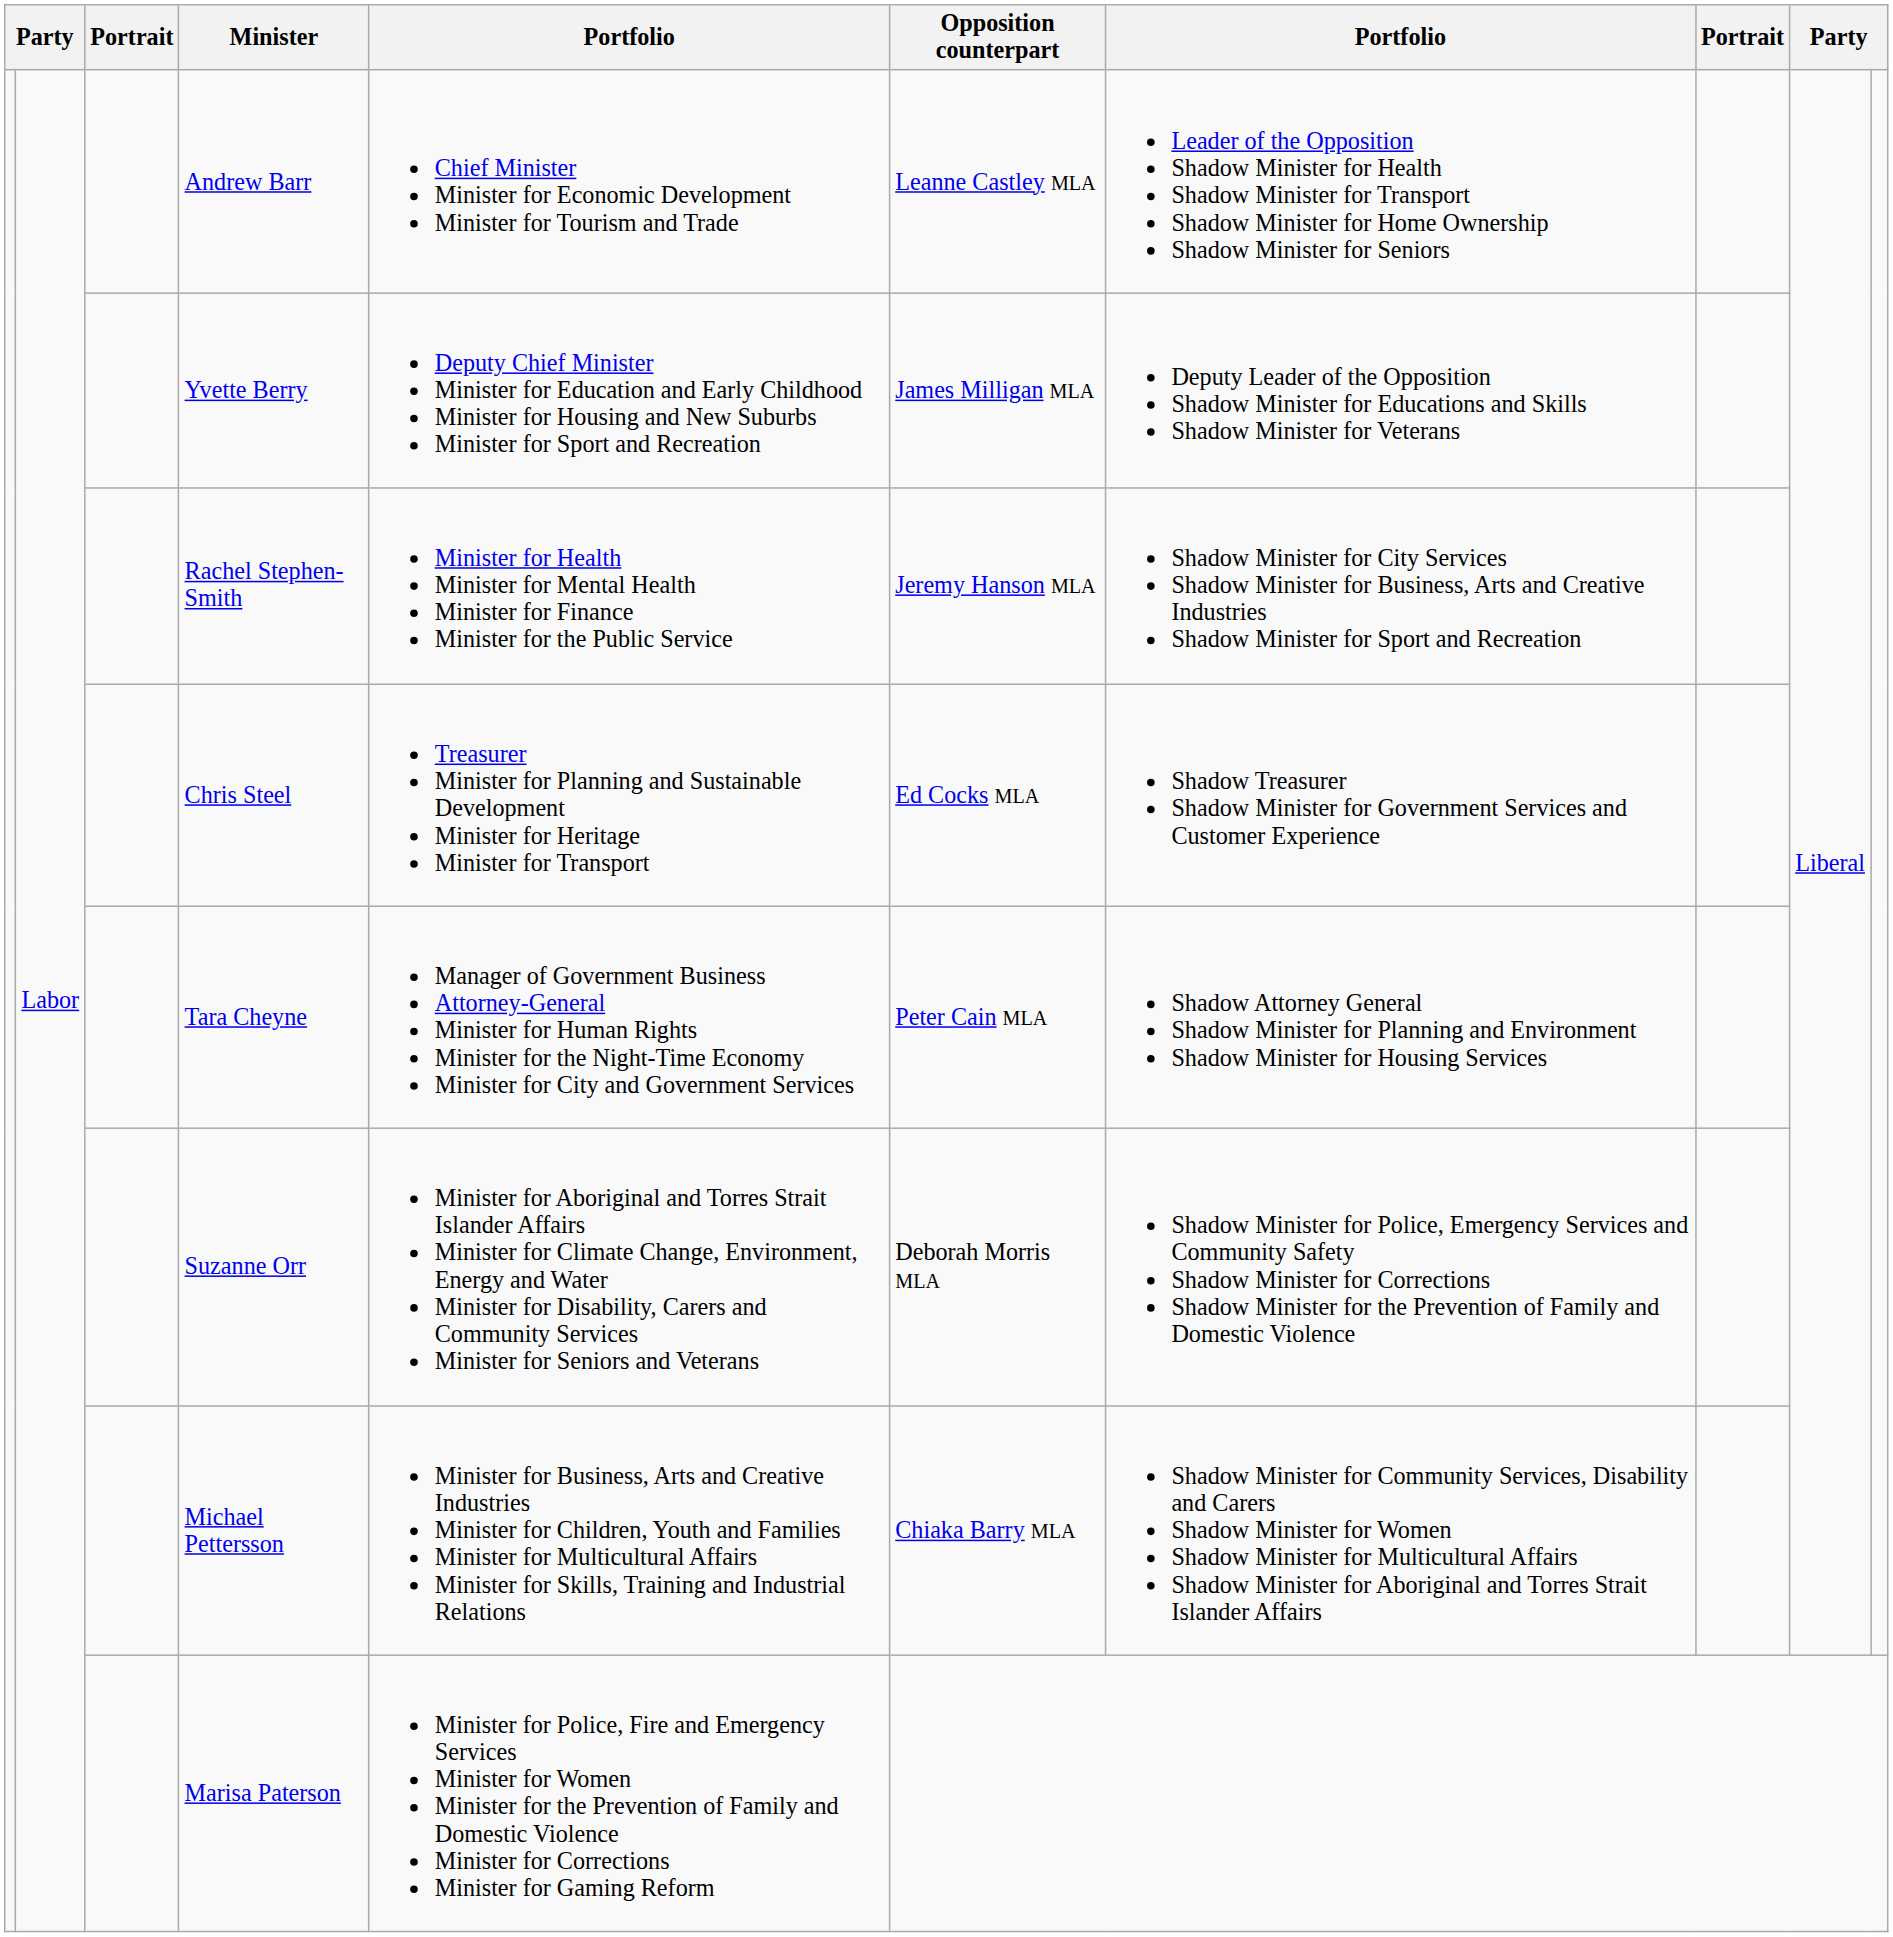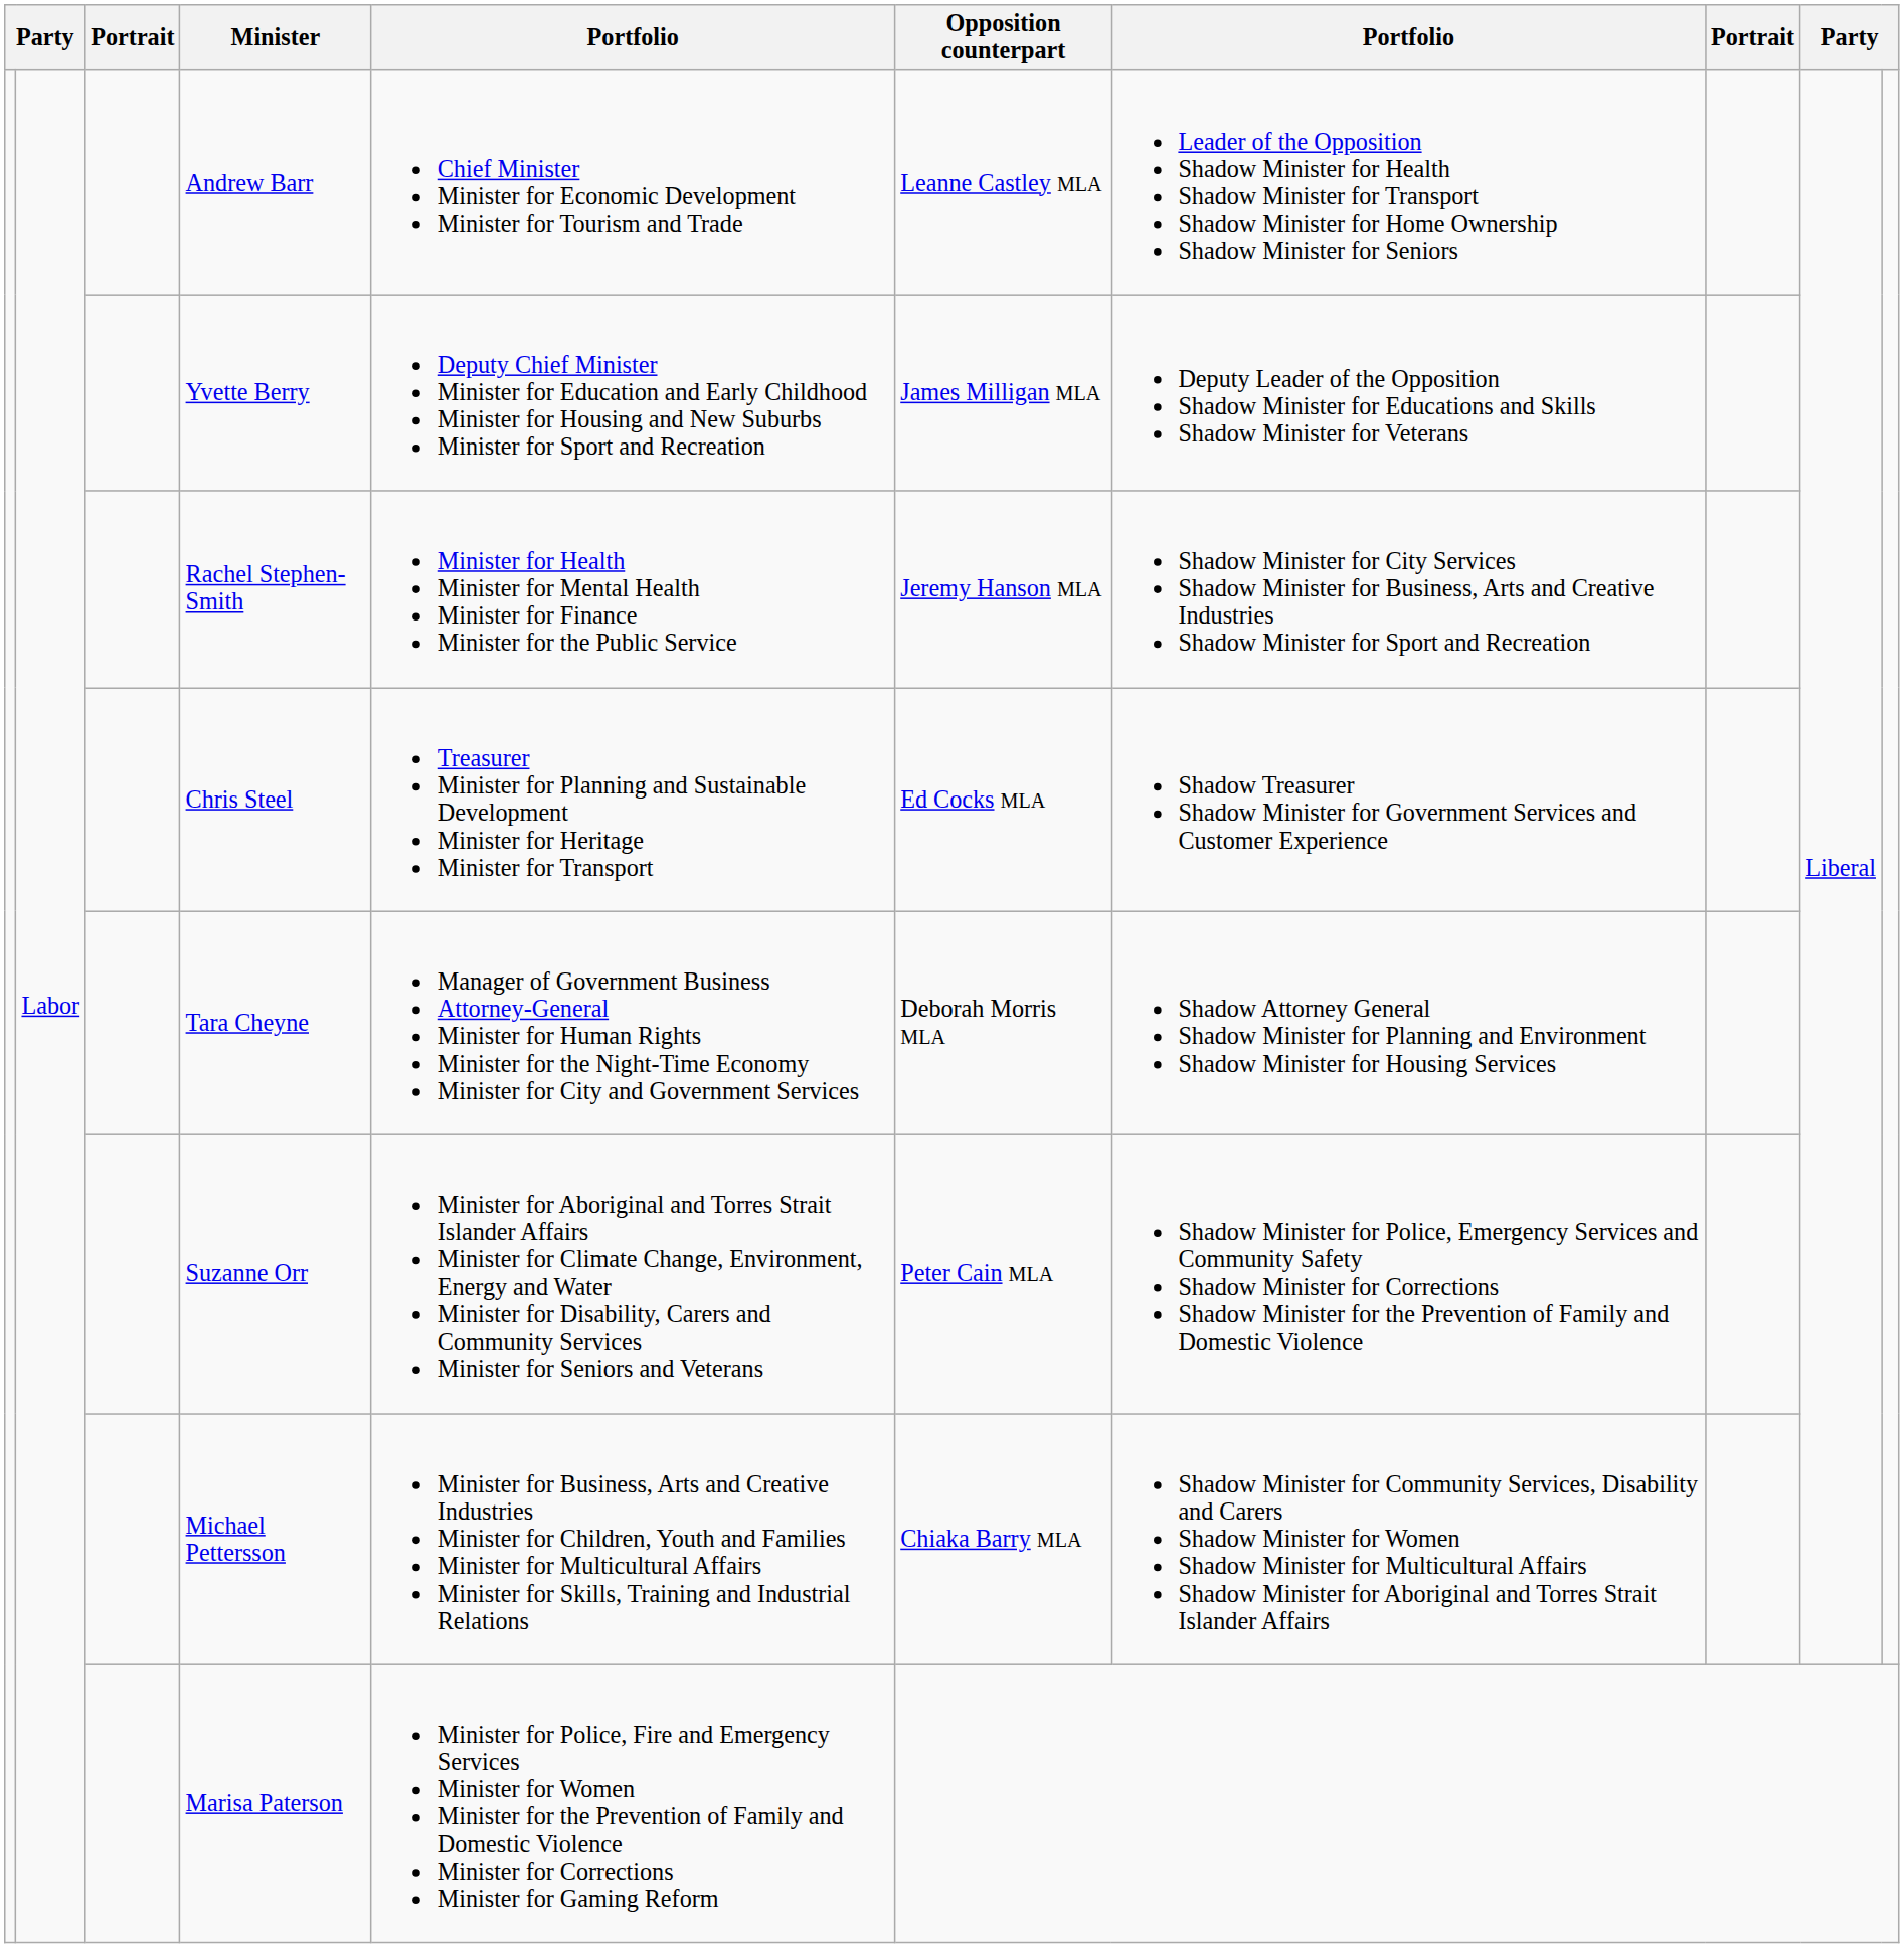Tara Cheyne | Opposition counterpart: Peter Cain MLA -> Deborah Morris MLA
Suzanne Orr | Opposition counterpart: Deborah Morris MLA -> Peter Cain MLA
